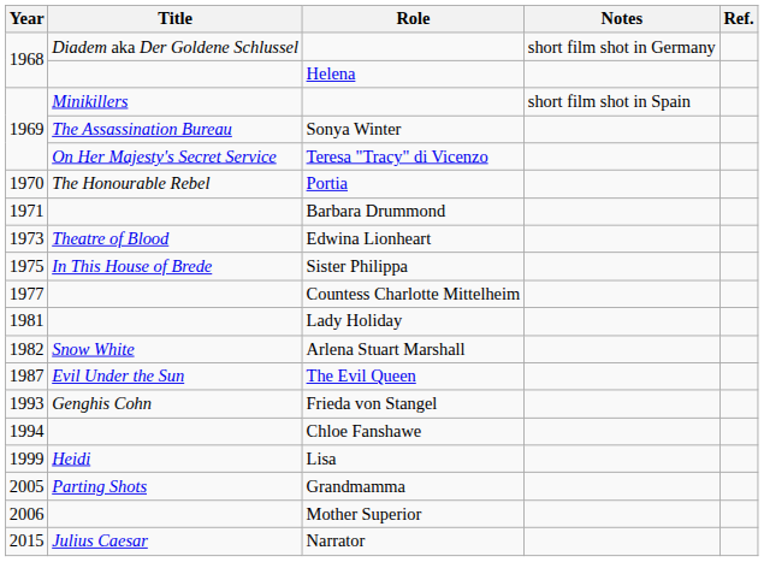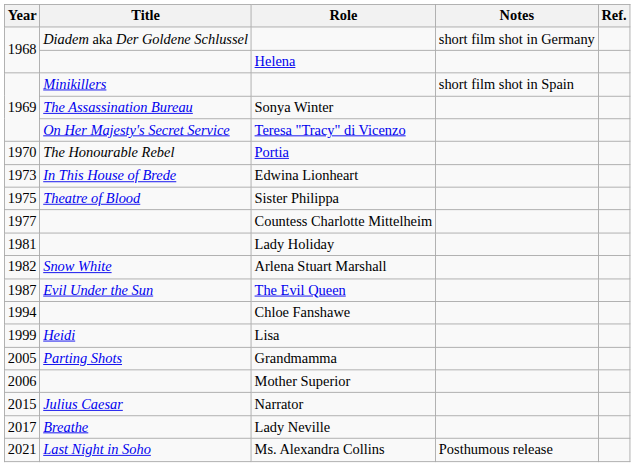- row: 1971 | Barbara Drummond
Edwina Lionheart | Title: Theatre of Blood -> In This House of Brede
Sister Philippa | Title: In This House of Brede -> Theatre of Blood
- row: 1993 | Genghis Cohn | Frieda von Stangel
+ row: 2017 | Breathe | Lady Neville
+ row: 2021 | Last Night in Soho | Ms. Alexandra Collins | Posthumous release
